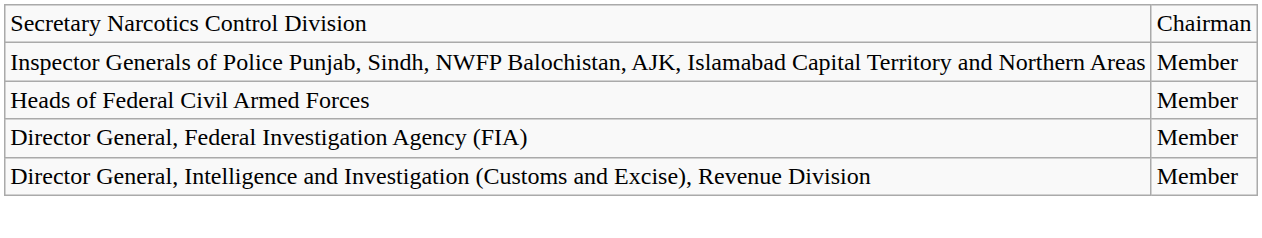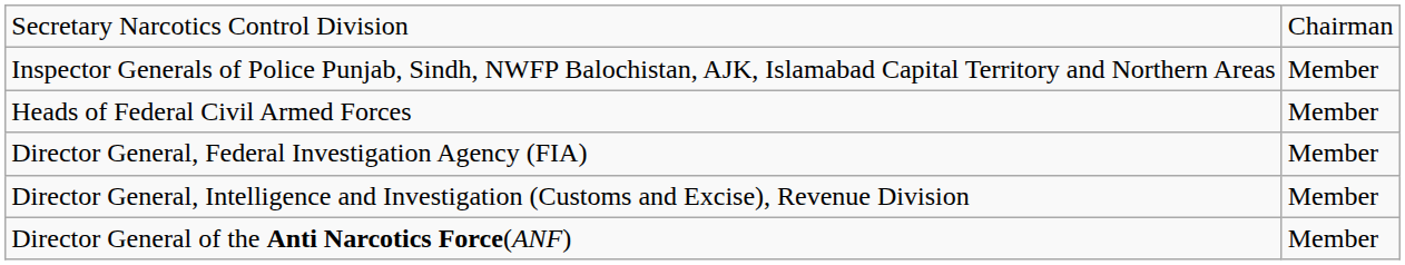+ row: Director General of the Anti Narcotics Force(ANF) | Member
